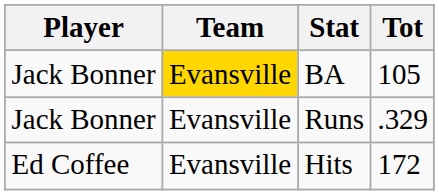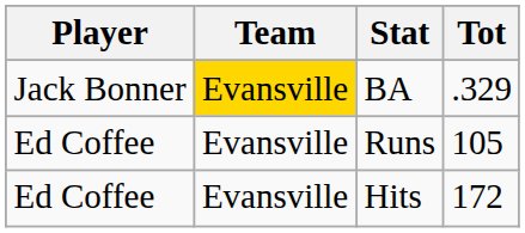BA | Tot: 105 -> .329
Runs | Player: Jack Bonner -> Ed Coffee
Runs | Tot: .329 -> 105
